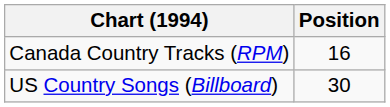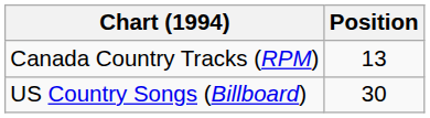Canada Country Tracks (RPM) | Position: 16 -> 13
